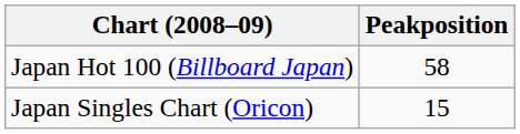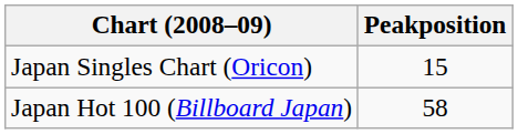rows swapped: Japan Singles Chart (Oricon) <-> Japan Hot 100 (Billboard Japan)
